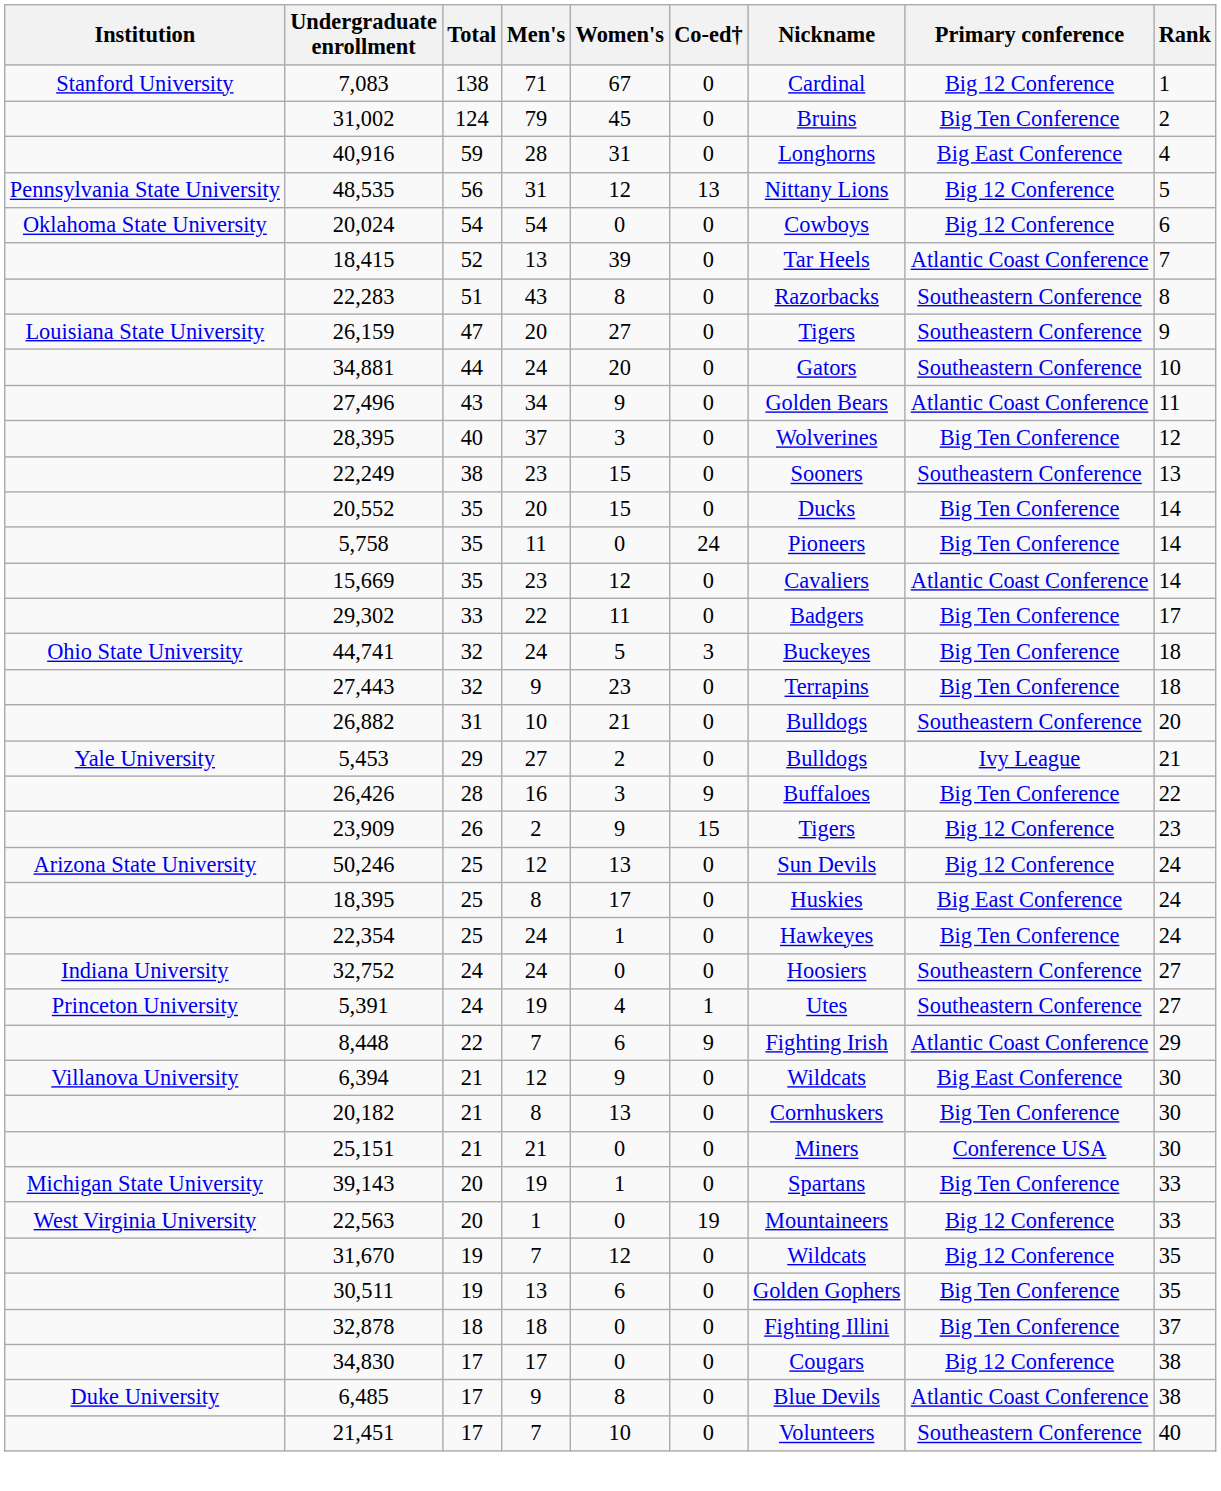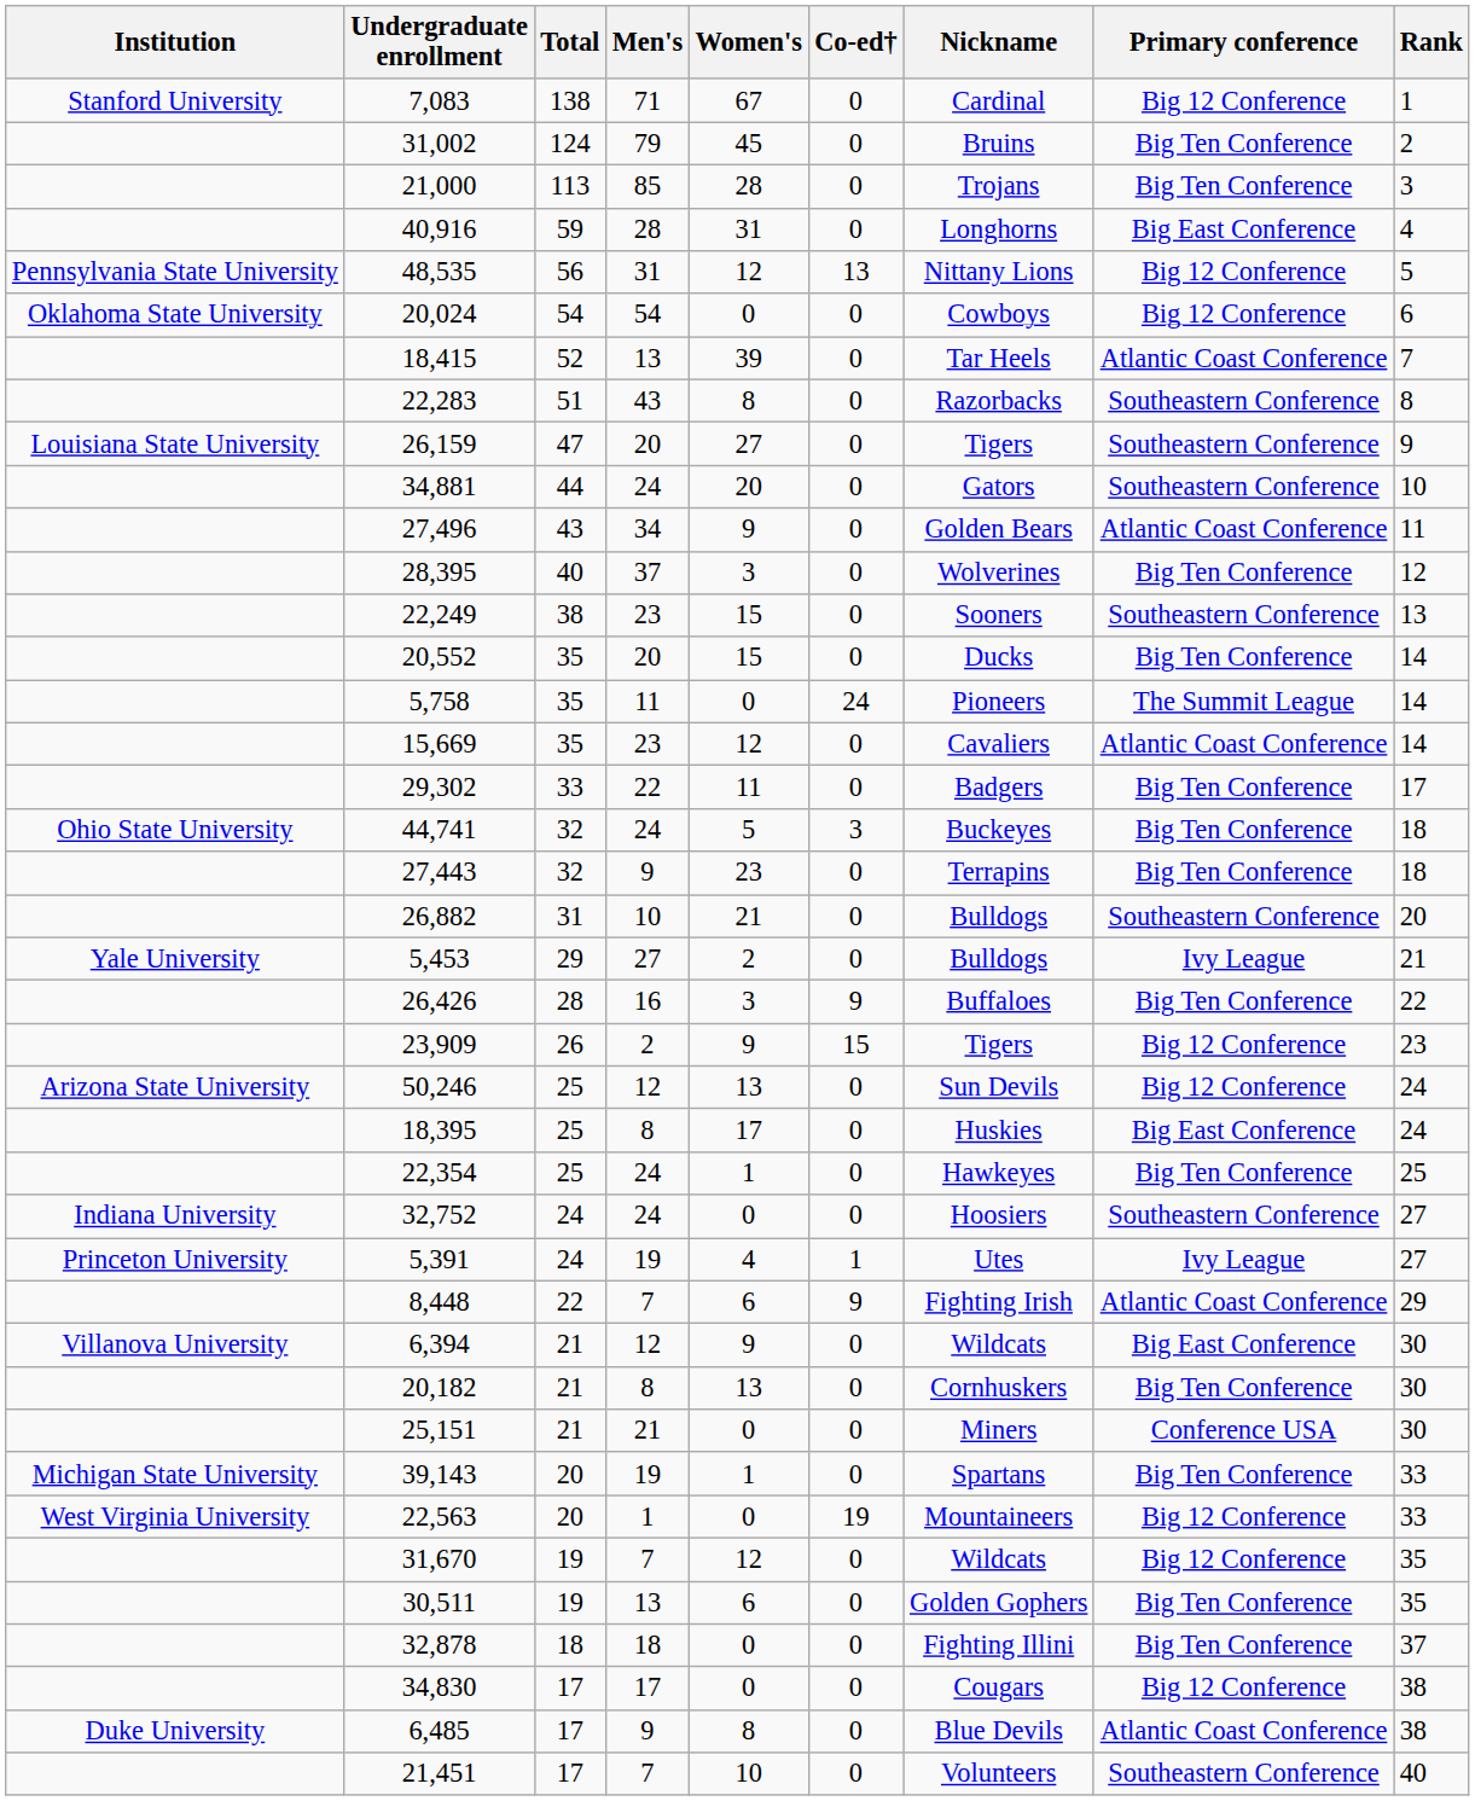+ row: 21,000 | 113 | 85 | 28 | 0 | Trojans | Big Ten Conference | 3
5,758 | Primary conference: Big Ten Conference -> The Summit League
22,354 | Rank: 24 -> 25
5,391 | Primary conference: Southeastern Conference -> Ivy League
